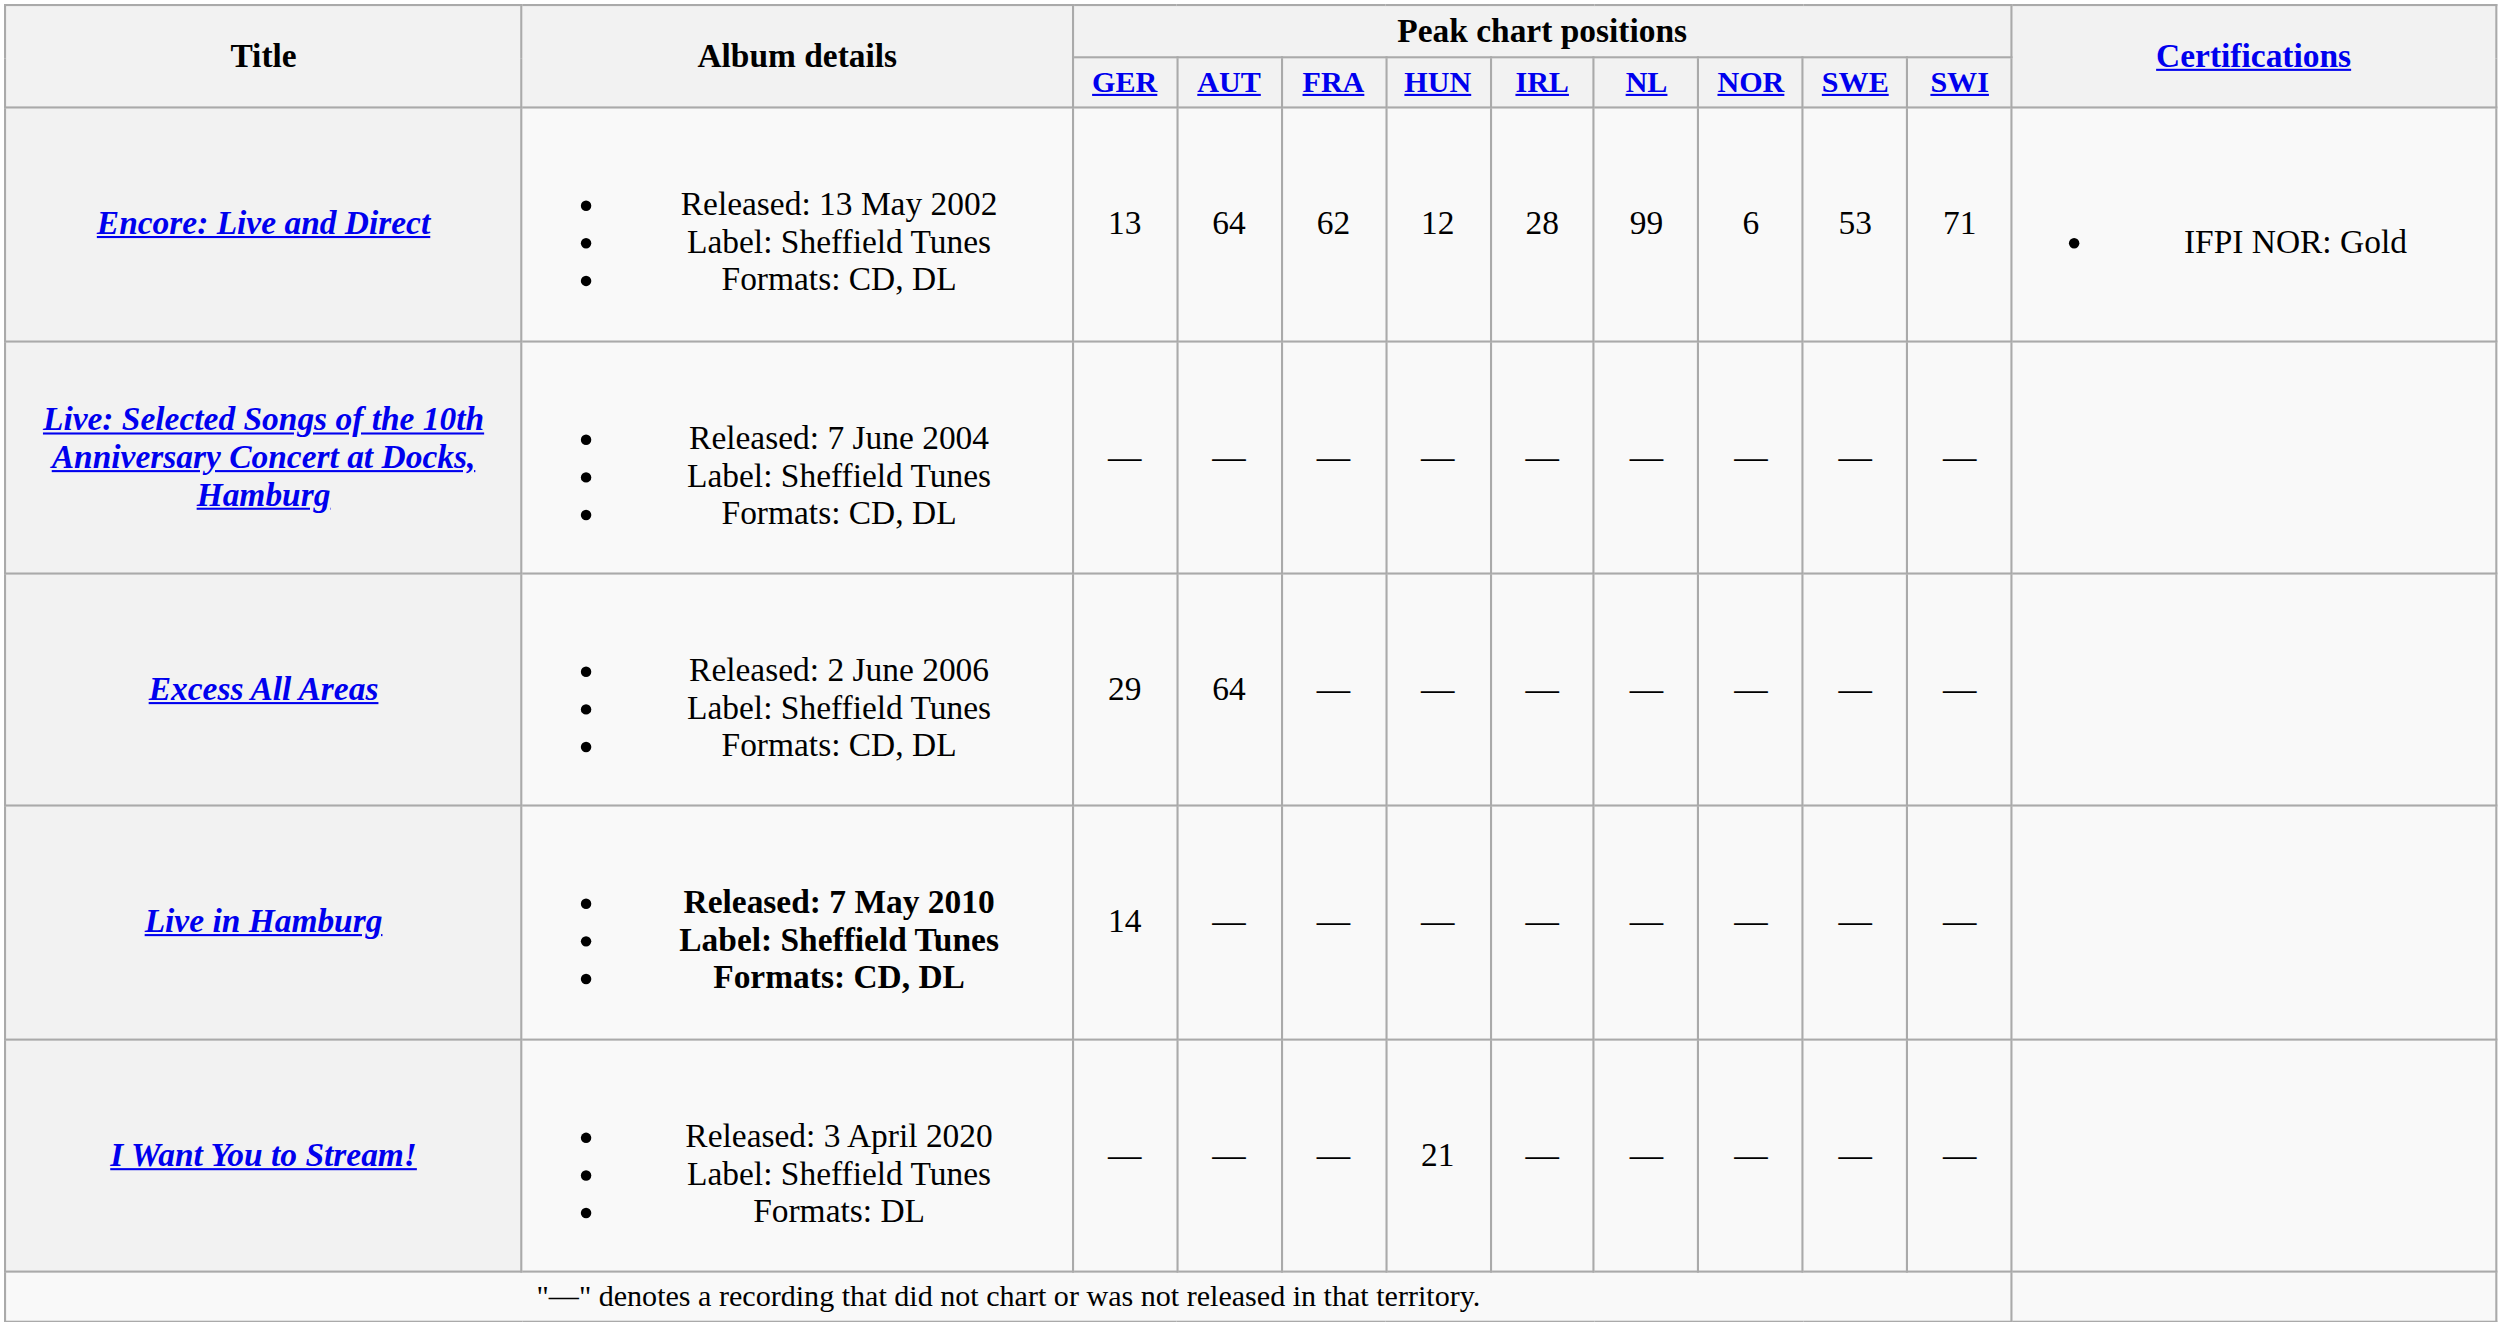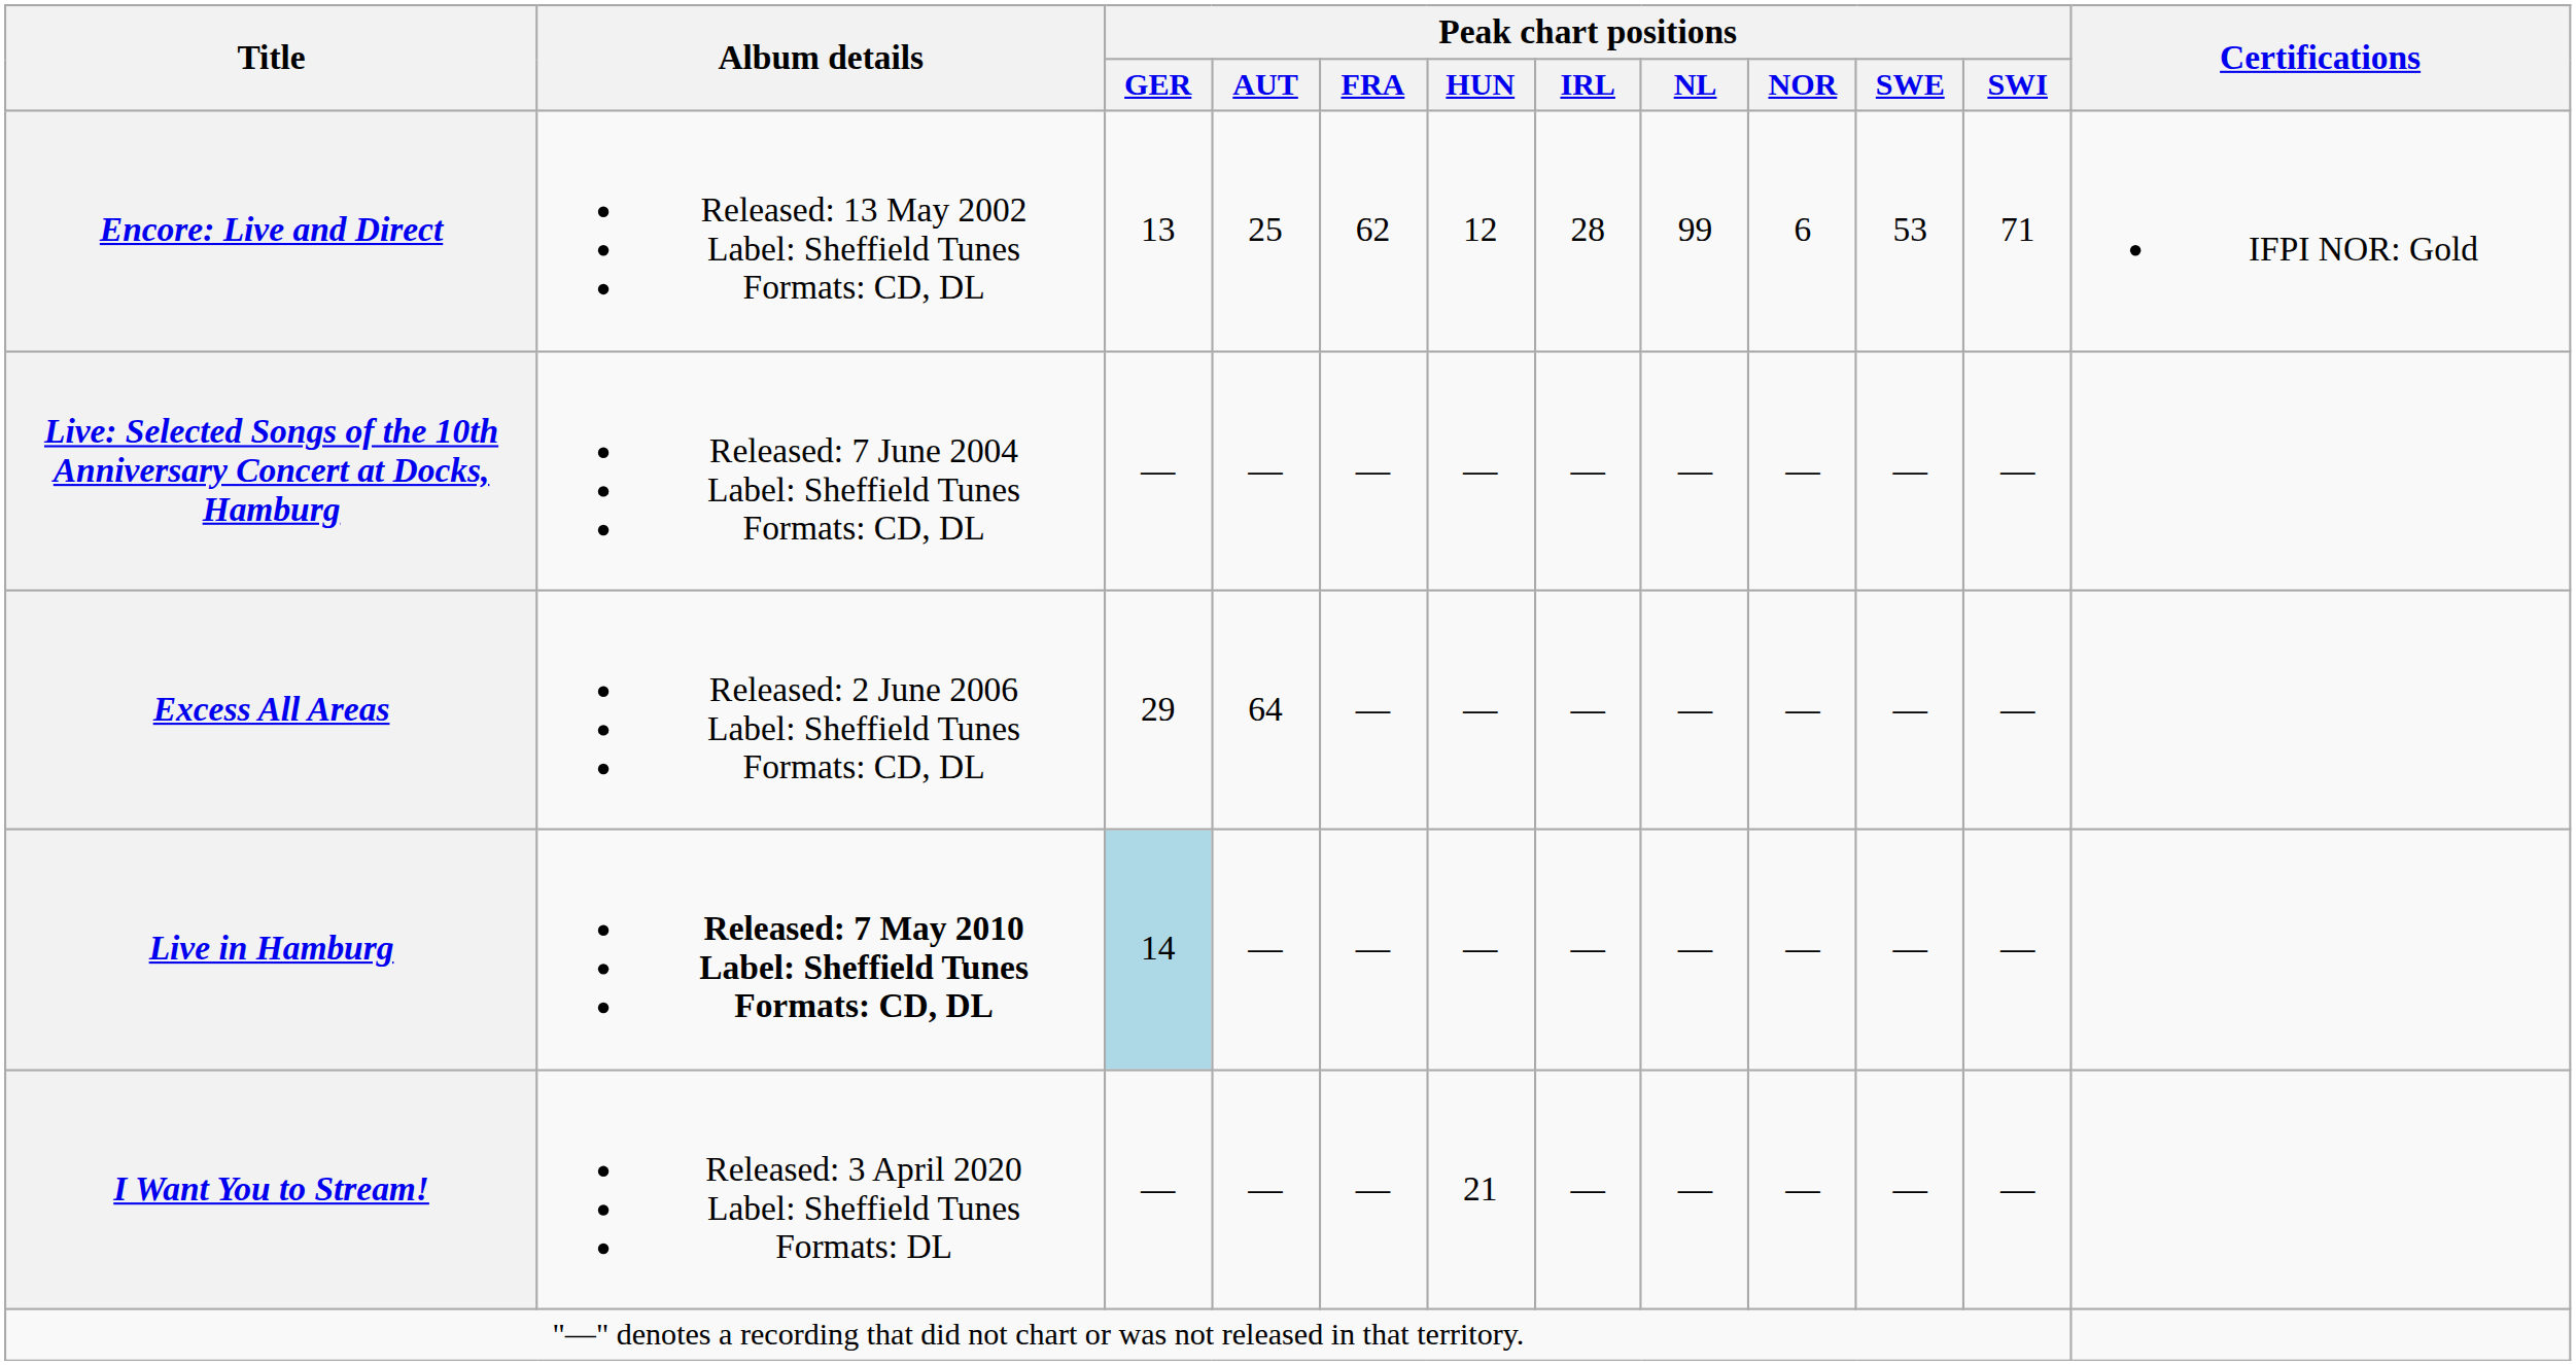Encore: Live and Direct | Peak chart positions / AUT: 64 -> 25
Live in Hamburg | Peak chart positions / GER: no background -> lightblue background
